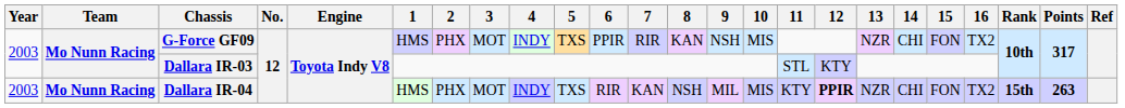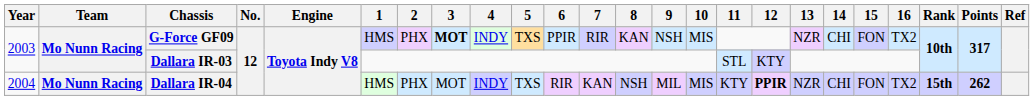G-Force GF09 | 3: normal -> bold
Dallara IR-04 | Year: 2003 -> 2004
Dallara IR-04 | Points: 263 -> 262
